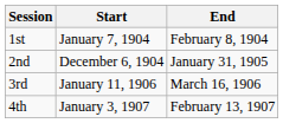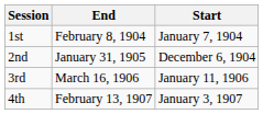columns swapped: Start <-> End
